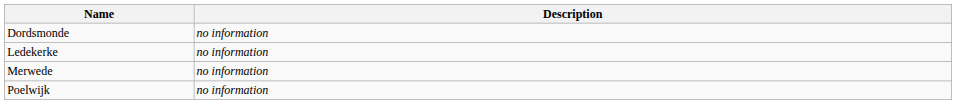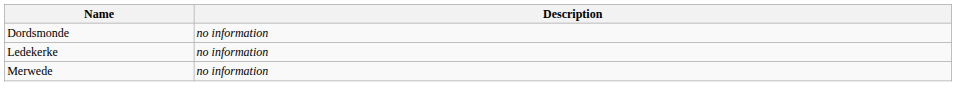- row: Poelwijk | no information
